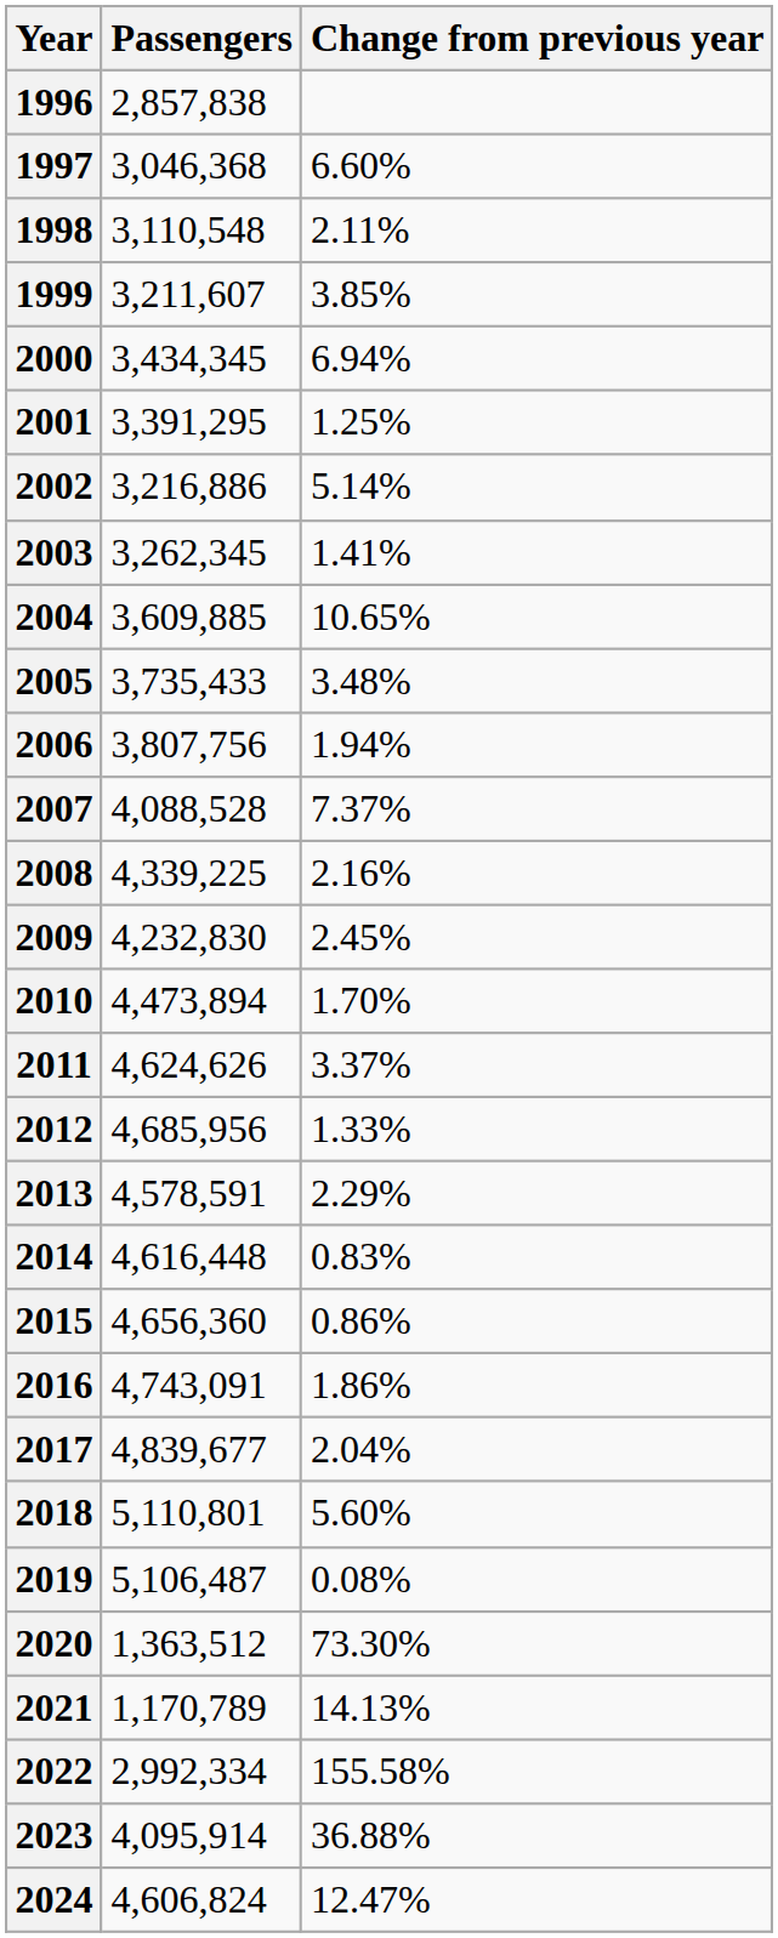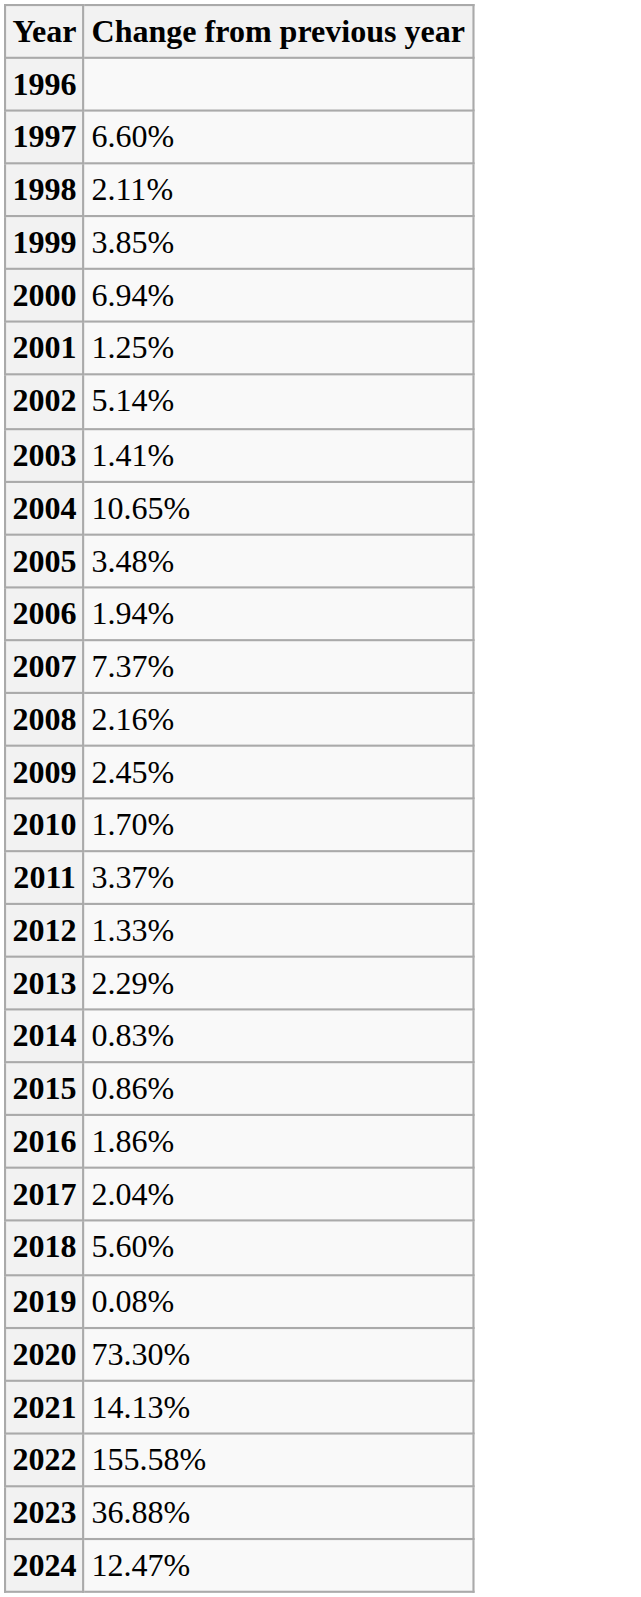- column: Passengers | 2,857,838 | 3,046,368 | 3,110,548 | 3,211,607 | 3,434,345 | 3,391,295 | 3,216,886 | 3,262,345 | 3,609,885 | 3,735,433 | 3,807,756 | 4,088,528 | 4,339,225 | 4,232,830 | 4,473,894 | 4,624,626 | 4,685,956 | 4,578,591 | 4,616,448 | 4,656,360 | 4,743,091 | 4,839,677 | 5,110,801 | 5,106,487 | 1,363,512 | 1,170,789 | 2,992,334 | 4,095,914 | 4,606,824
